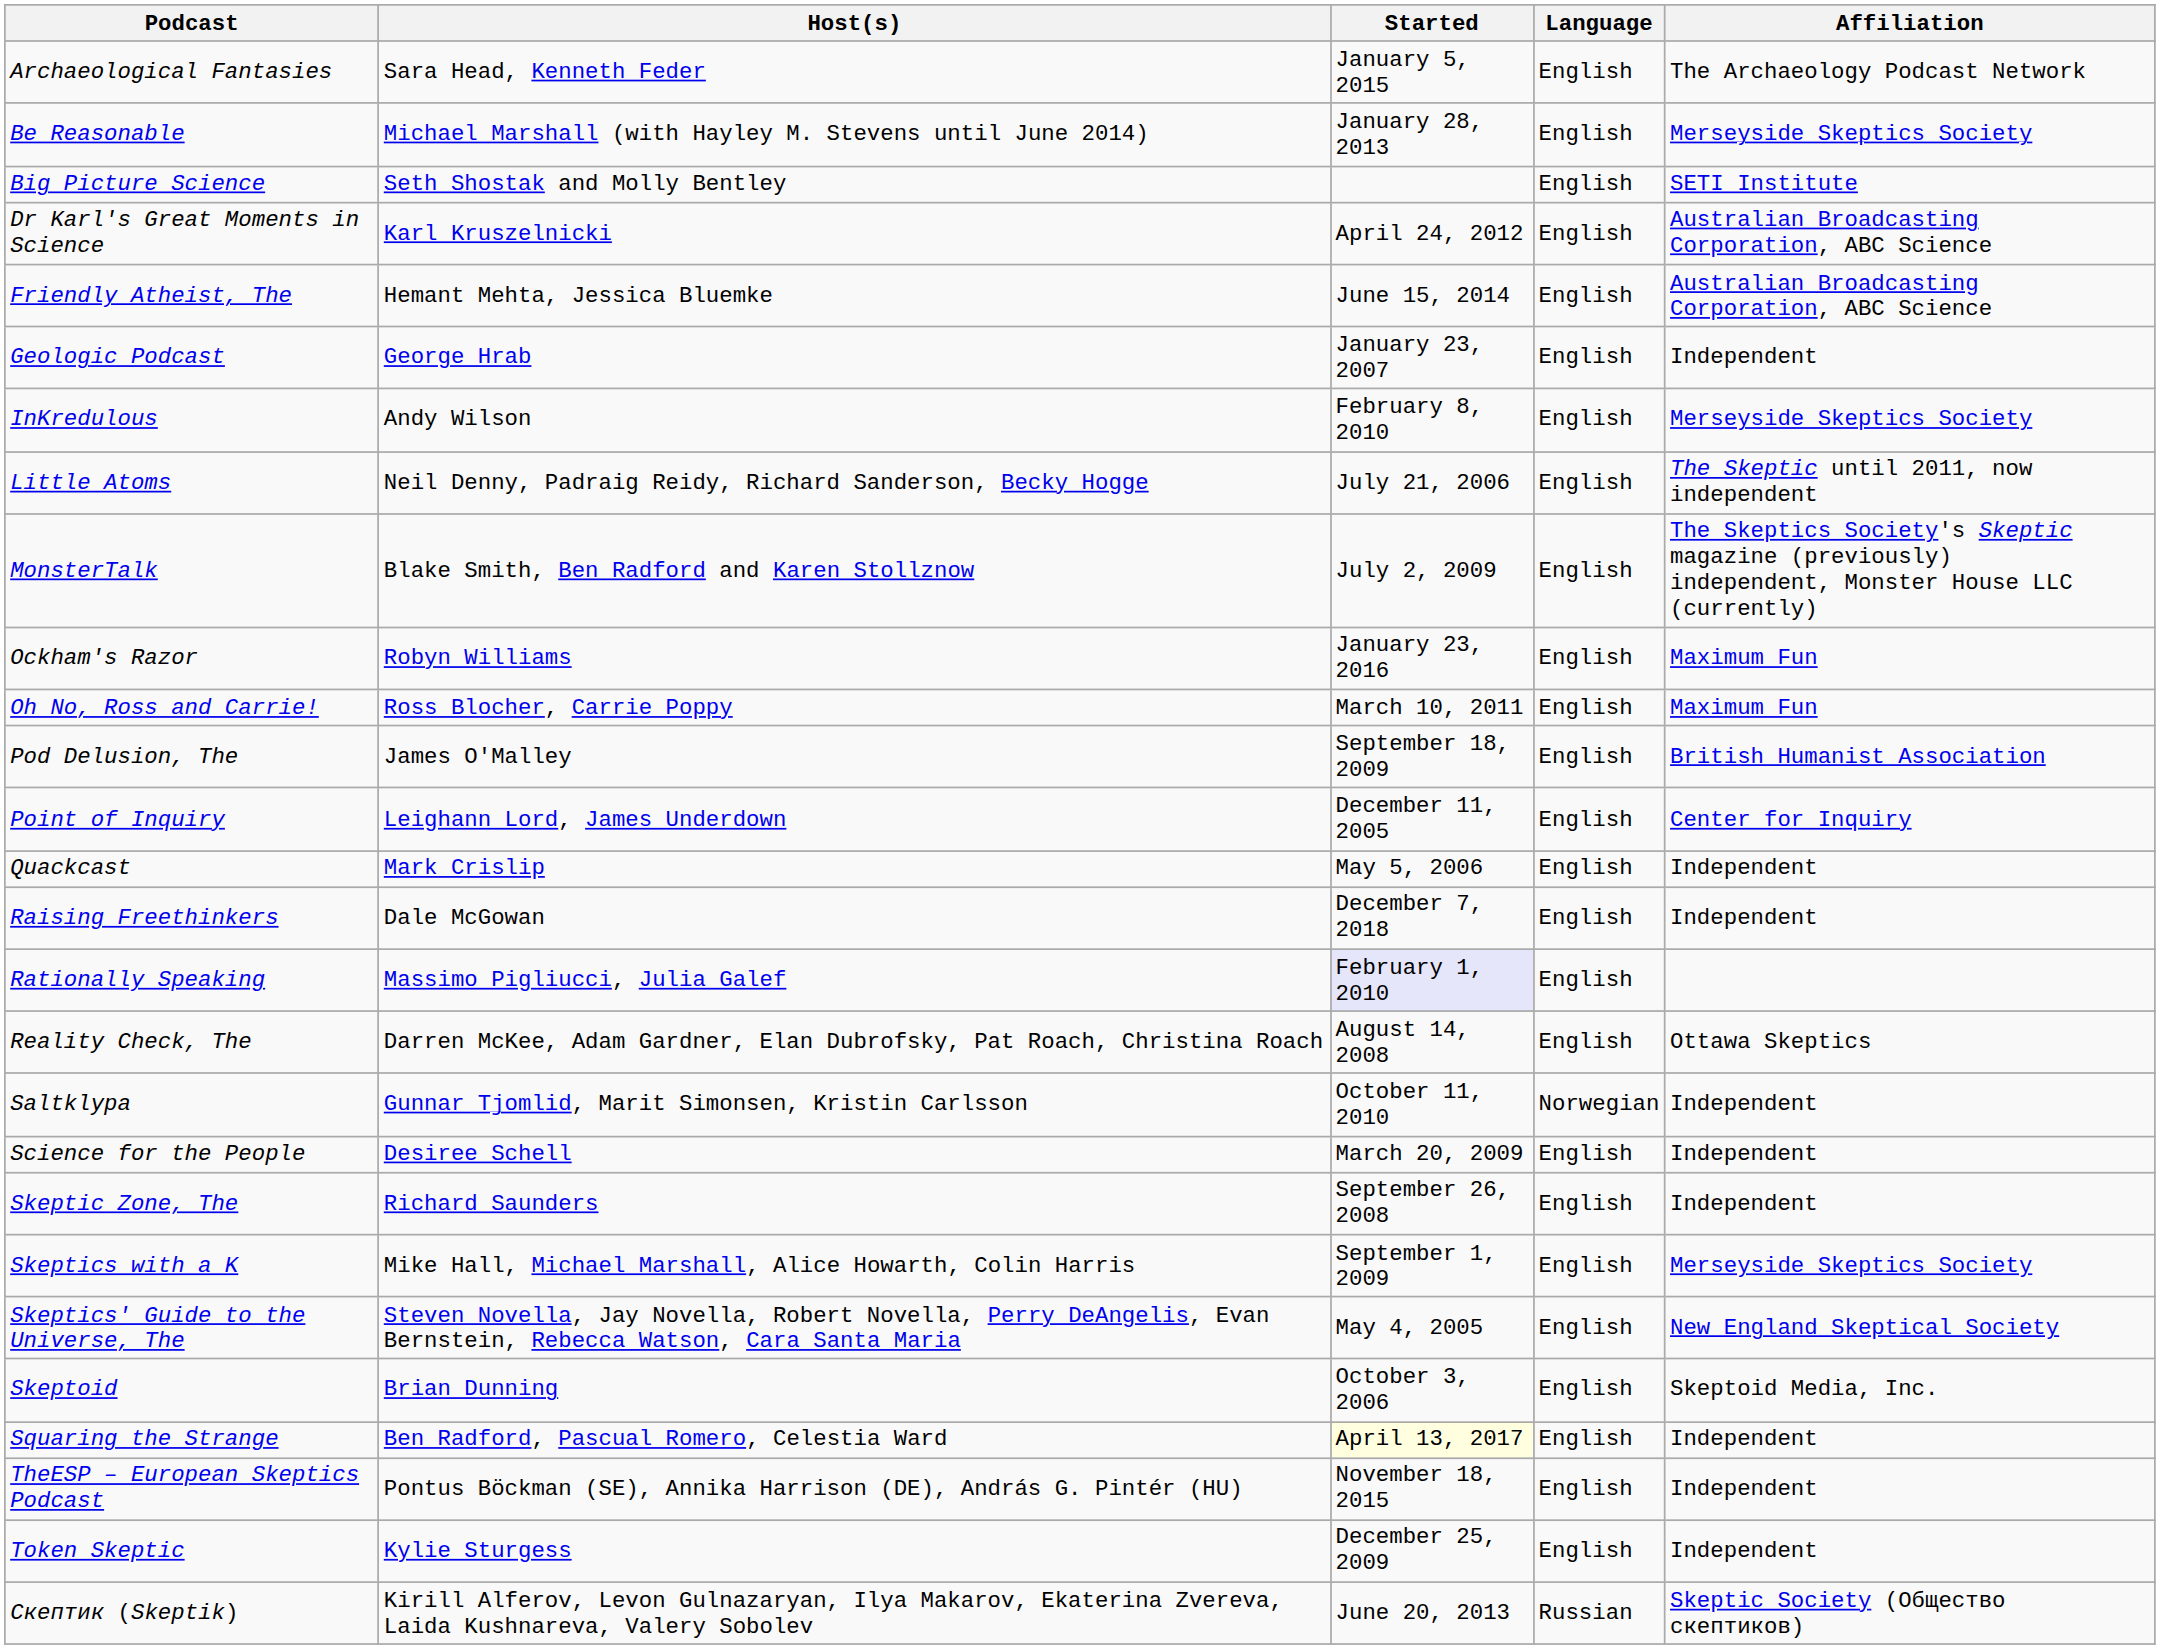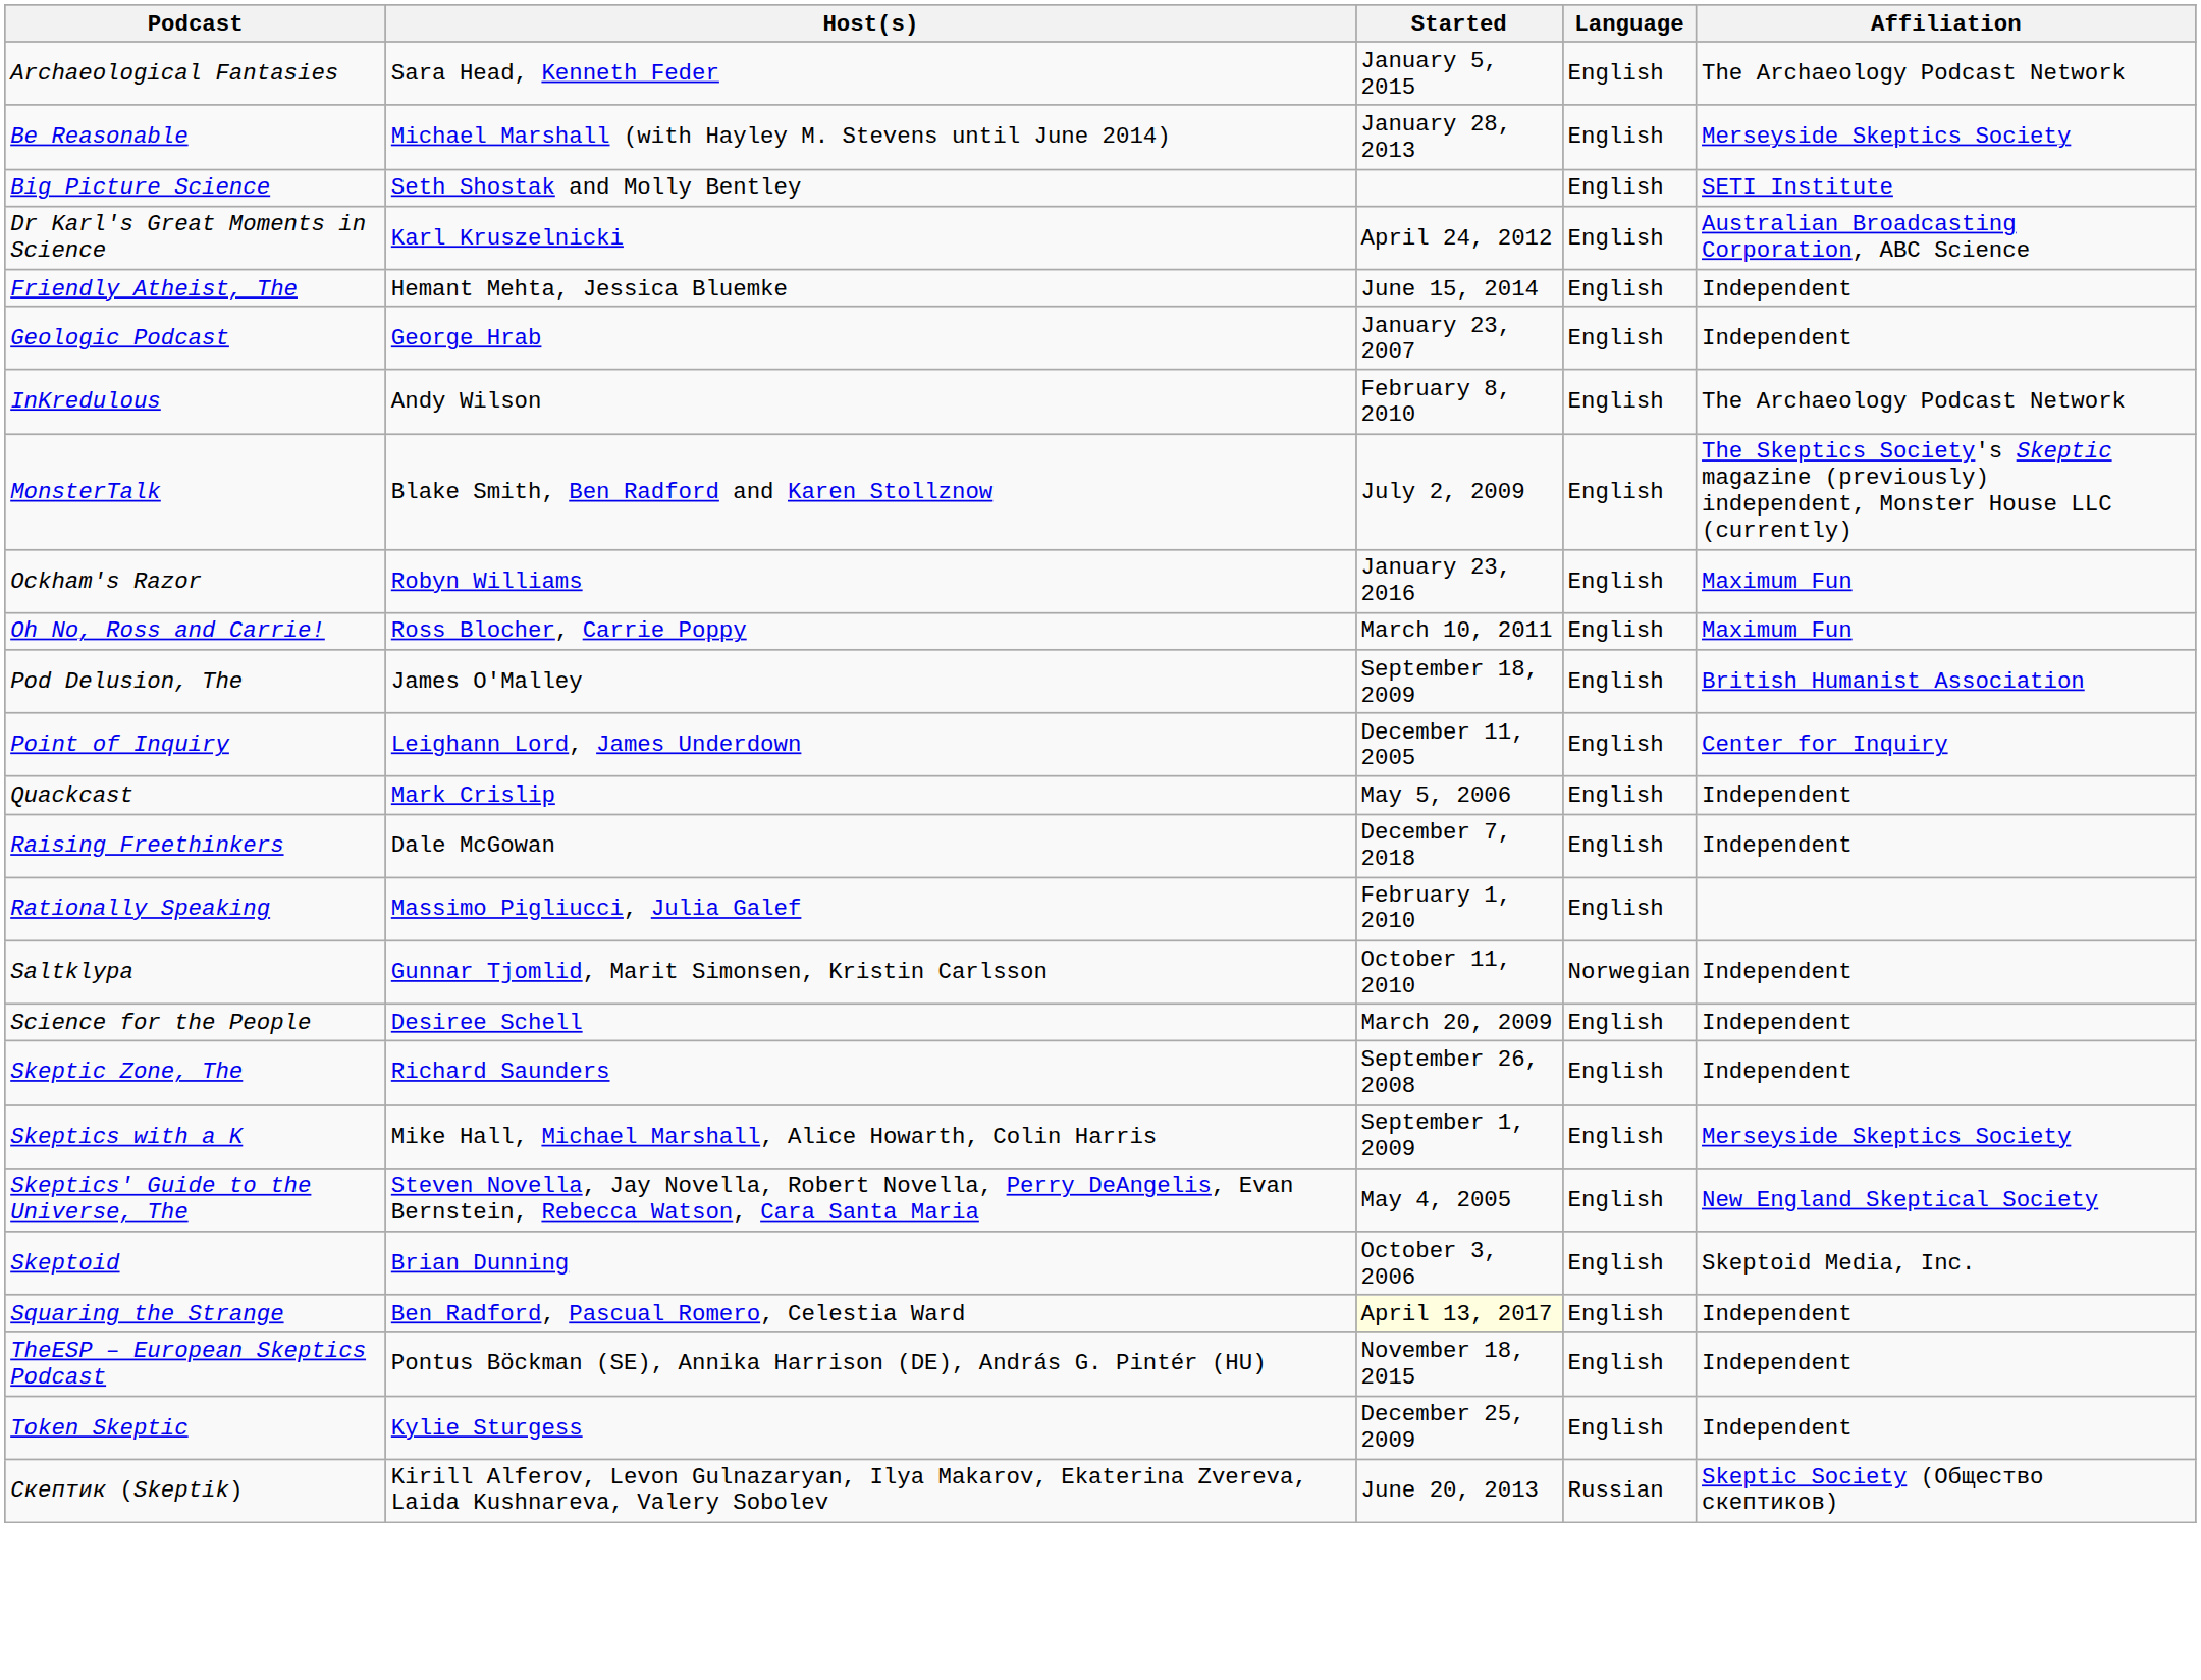Friendly Atheist, The | Affiliation: Australian Broadcasting Corporation, ABC Science -> Independent
InKredulous | Affiliation: Merseyside Skeptics Society -> The Archaeology Podcast Network
- row: Little Atoms | Neil Denny, Padraig Reidy, Richard Sanderson, Becky Hogge | July 21, 2006 | English | The Skeptic until 2011, now independent
Rationally Speaking | Started: lavender background -> no background
- row: Reality Check, The | Darren McKee, Adam Gardner, Elan Dubrofsky, Pat Roach, Christina Roach | August 14, 2008 | English | Ottawa Skeptics
